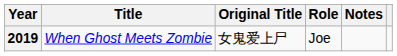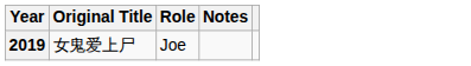- column: Title | When Ghost Meets Zombie
